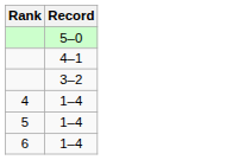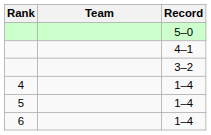+ column: Team
